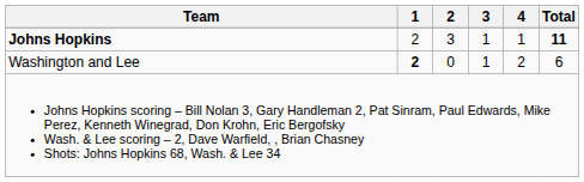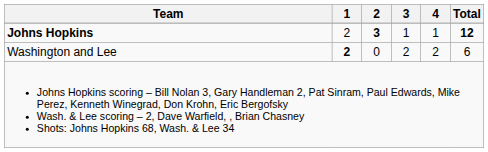Johns Hopkins | 2: normal -> bold
Johns Hopkins | Total: 11 -> 12
Washington and Lee | 3: 1 -> 2
